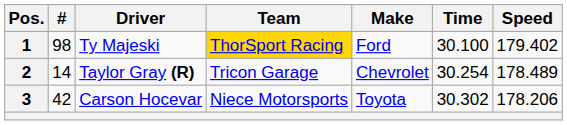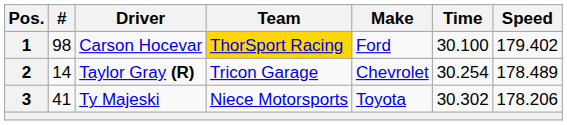1 | Driver: Ty Majeski -> Carson Hocevar
3 | #: 42 -> 41
3 | Driver: Carson Hocevar -> Ty Majeski
